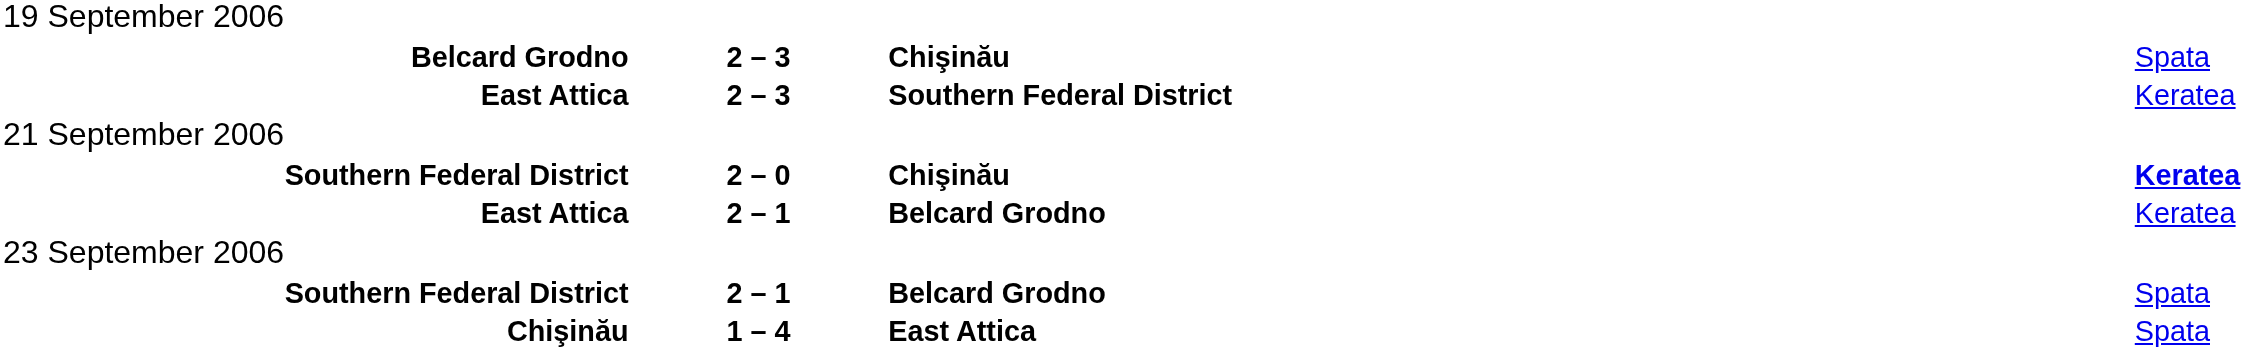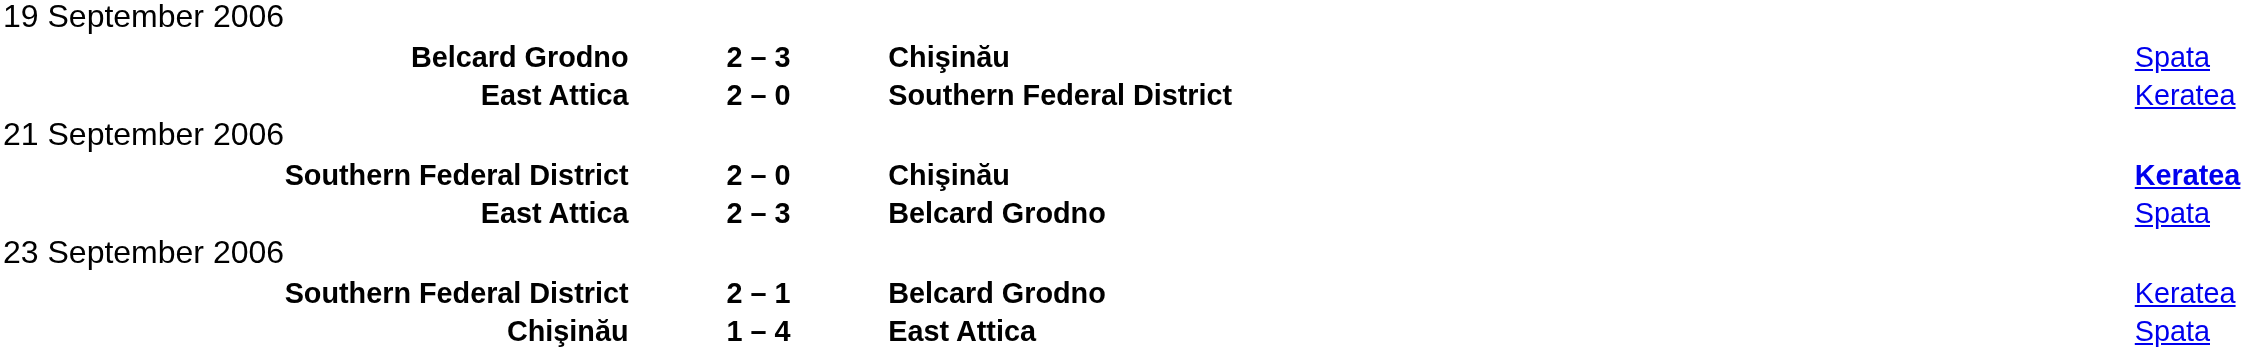East Attica / Southern Federal District | column 2: 2 – 3 -> 2 – 0
East Attica / Belcard Grodno | column 2: 2 – 1 -> 2 – 3
East Attica / Belcard Grodno | column 4: Keratea -> Spata
Southern Federal District / Belcard Grodno | column 4: Spata -> Keratea
